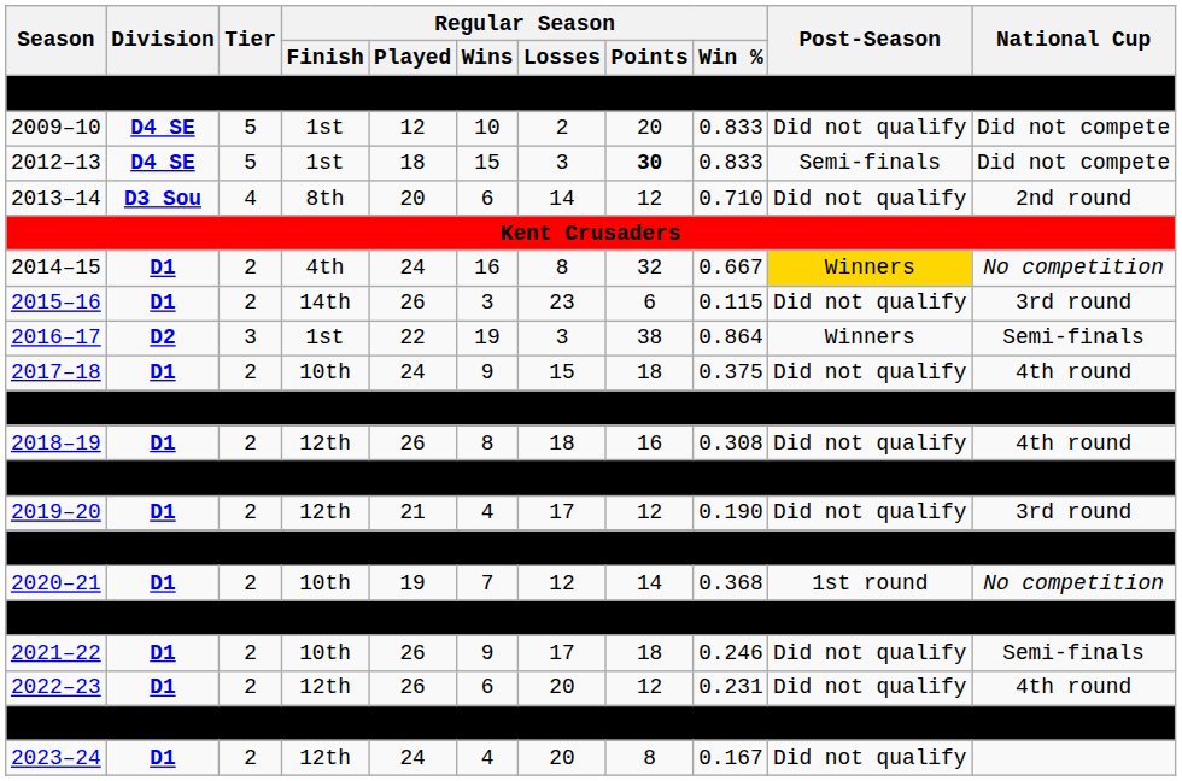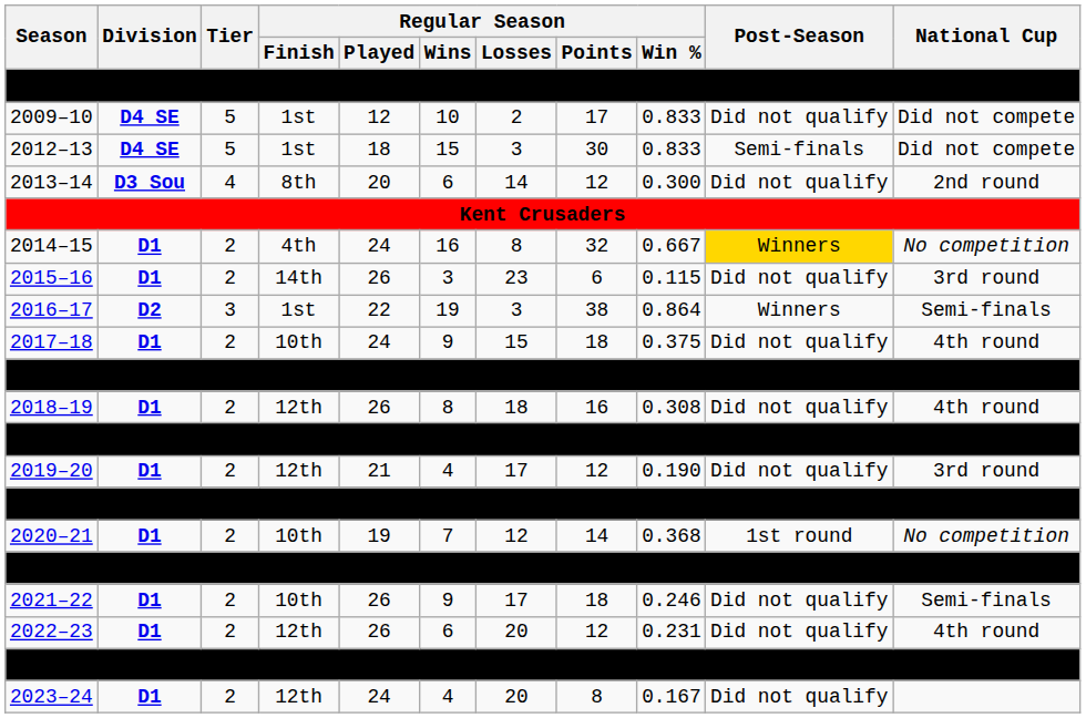2009–10 | Regular Season / Points: 20 -> 17
2012–13 | Regular Season / Points: bold -> normal
2013–14 | Regular Season / Win %: 0.710 -> 0.300
